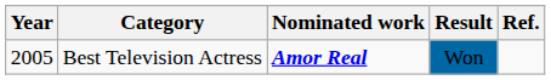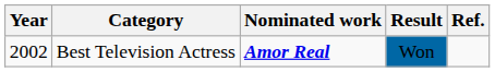Best Television Actress | Year: 2005 -> 2002
